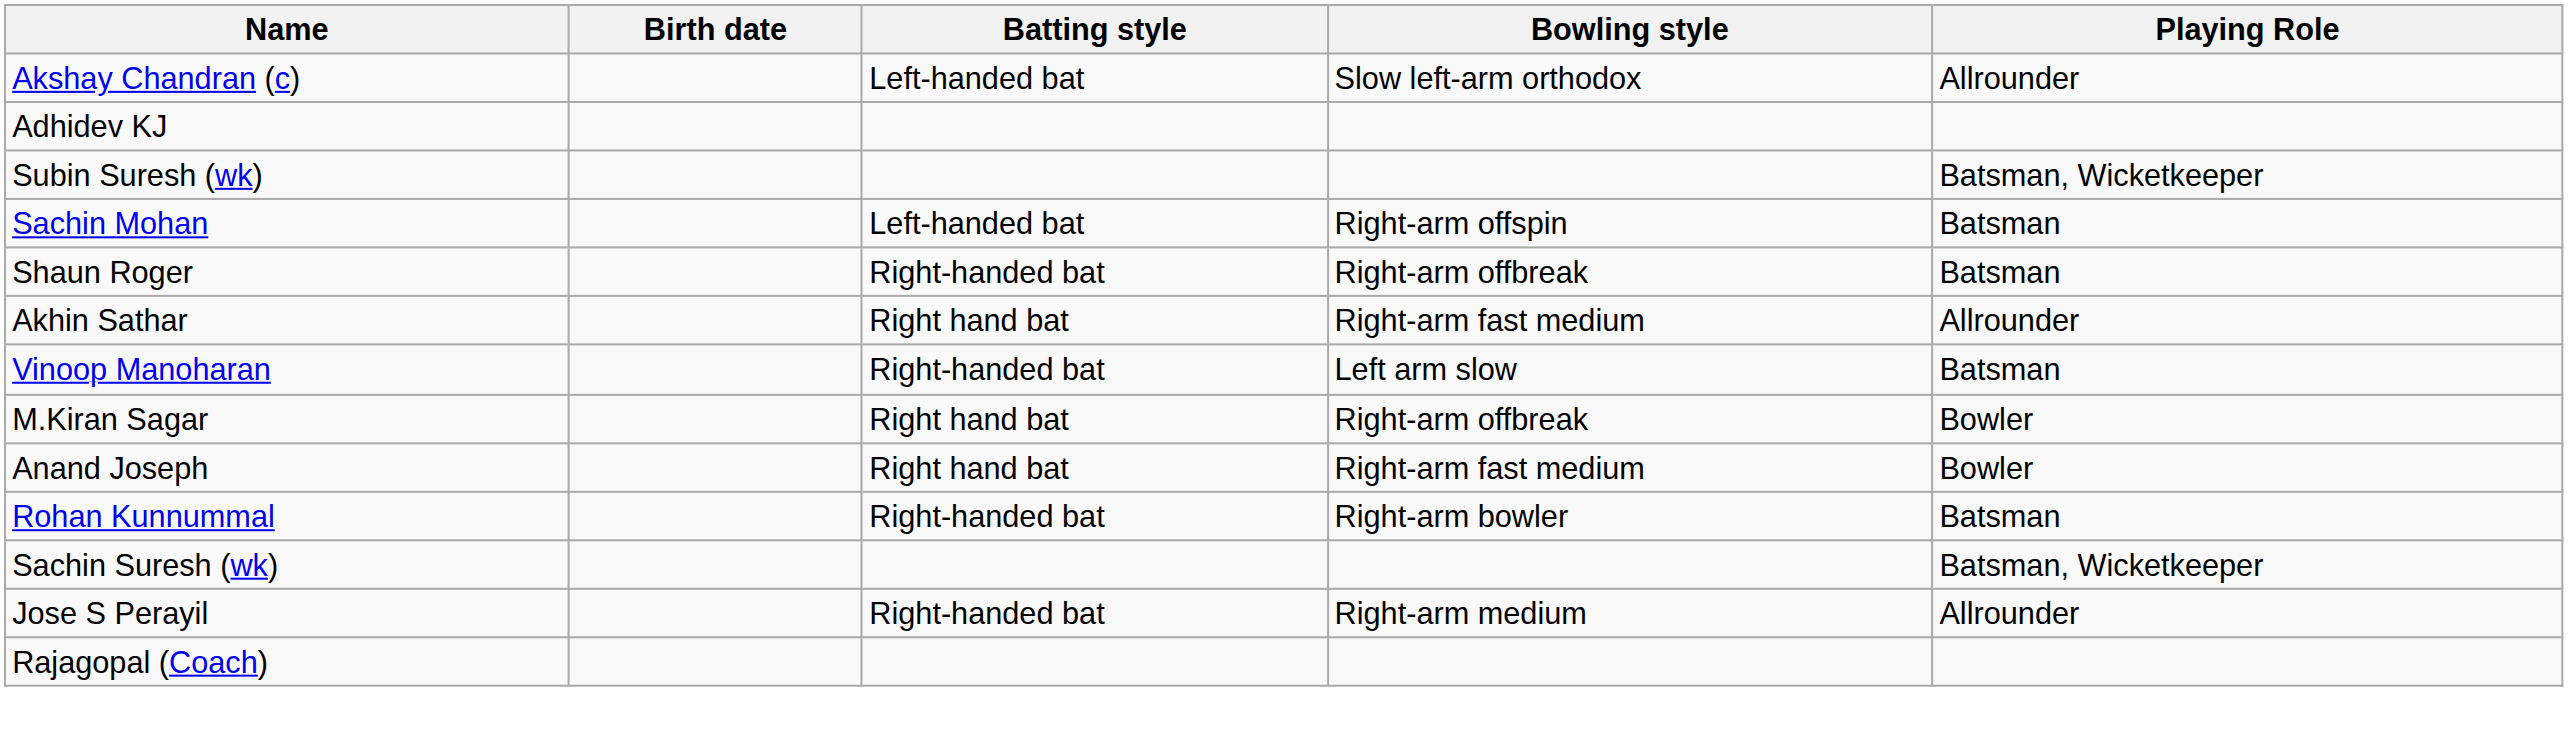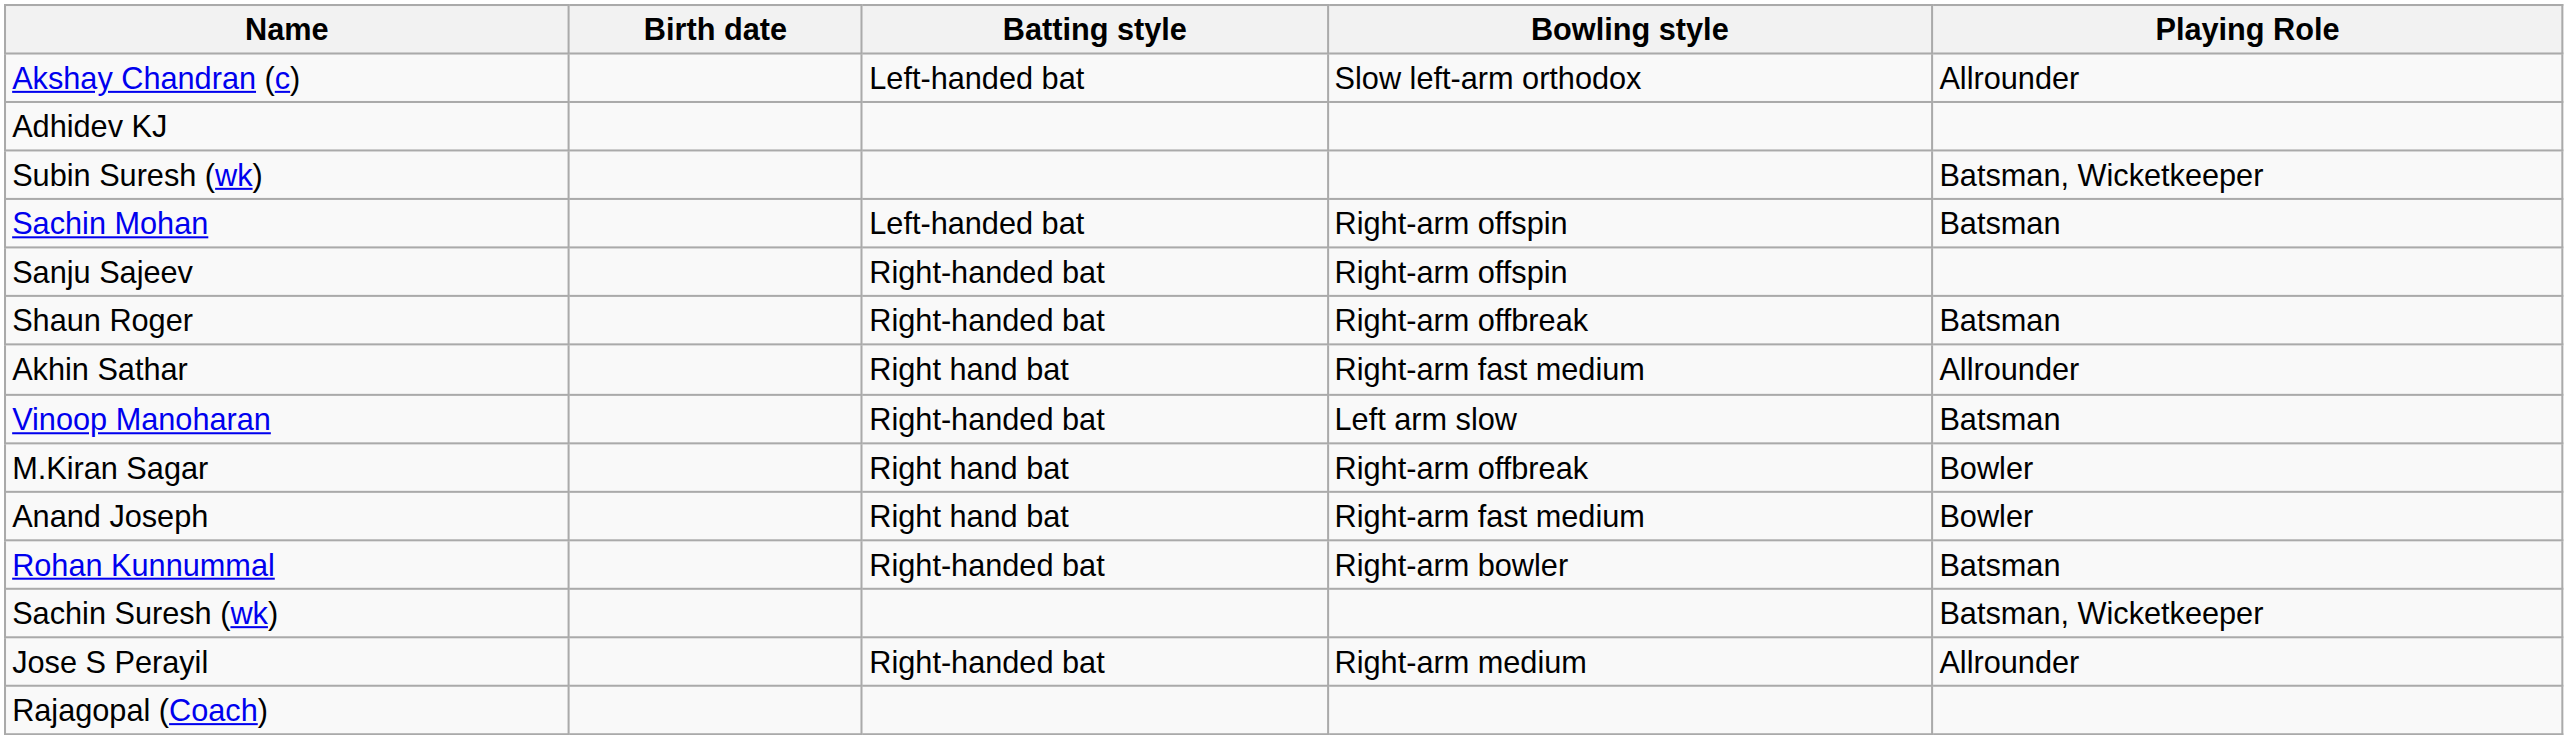+ row: Sanju Sajeev | Right-handed bat | Right-arm offspin
